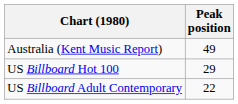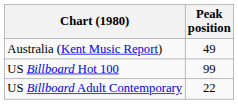US Billboard Hot 100 | Peak position: 29 -> 99
